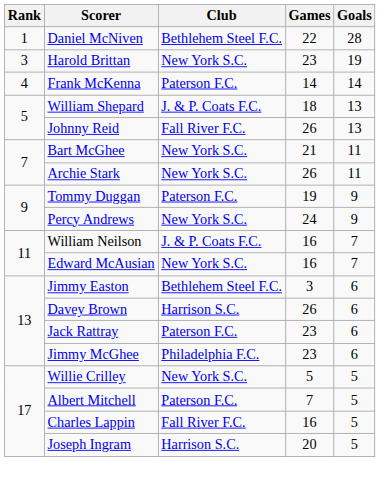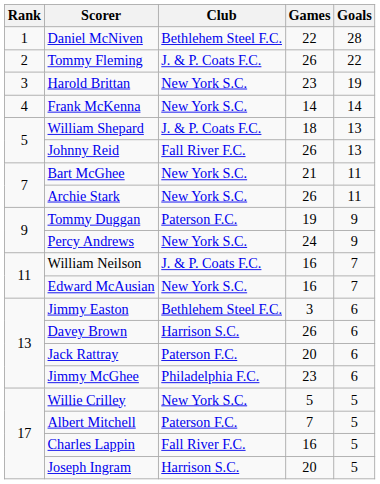+ row: 2 | Tommy Fleming | J. & P. Coats F.C. | 26 | 22
Frank McKenna | Club: Paterson F.C. -> New York S.C.
Jack Rattray | Games: 23 -> 20
